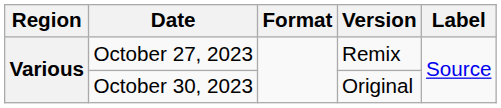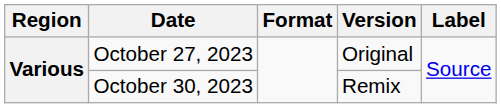October 27, 2023 | Version: Remix -> Original
October 30, 2023 | Version: Original -> Remix
